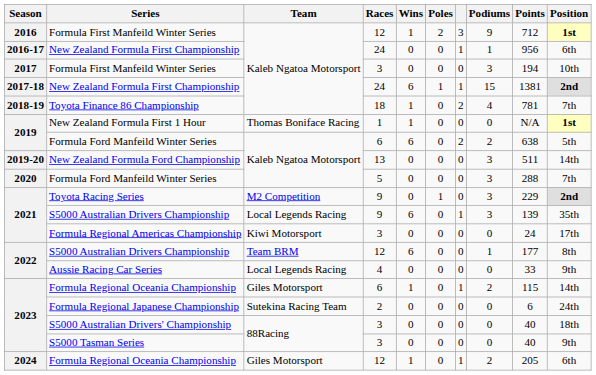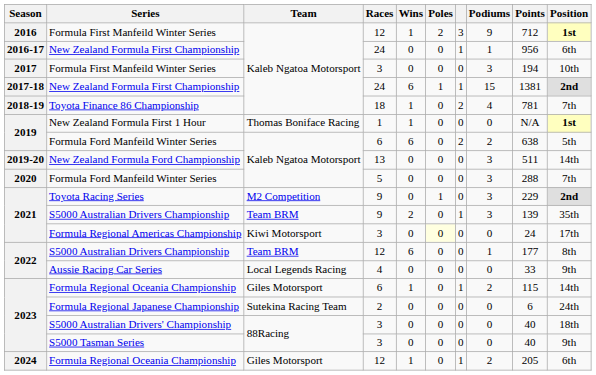2021 / S5000 Australian Drivers Championship | Team: Local Legends Racing -> Team BRM
2021 / S5000 Australian Drivers Championship | Wins: 6 -> 2
Formula Regional Americas Championship | Poles: no background -> lightyellow background
